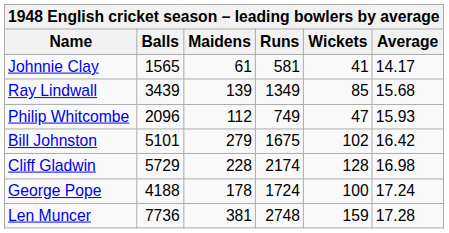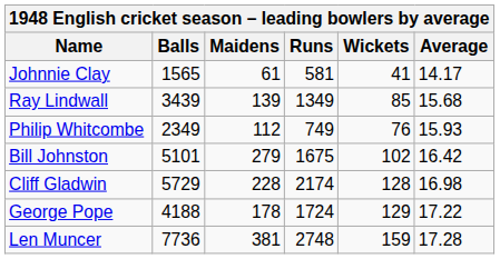Philip Whitcombe | Balls: 2096 -> 2349
Philip Whitcombe | Wickets: 47 -> 76
George Pope | Wickets: 100 -> 129
George Pope | Average: 17.24 -> 17.22
